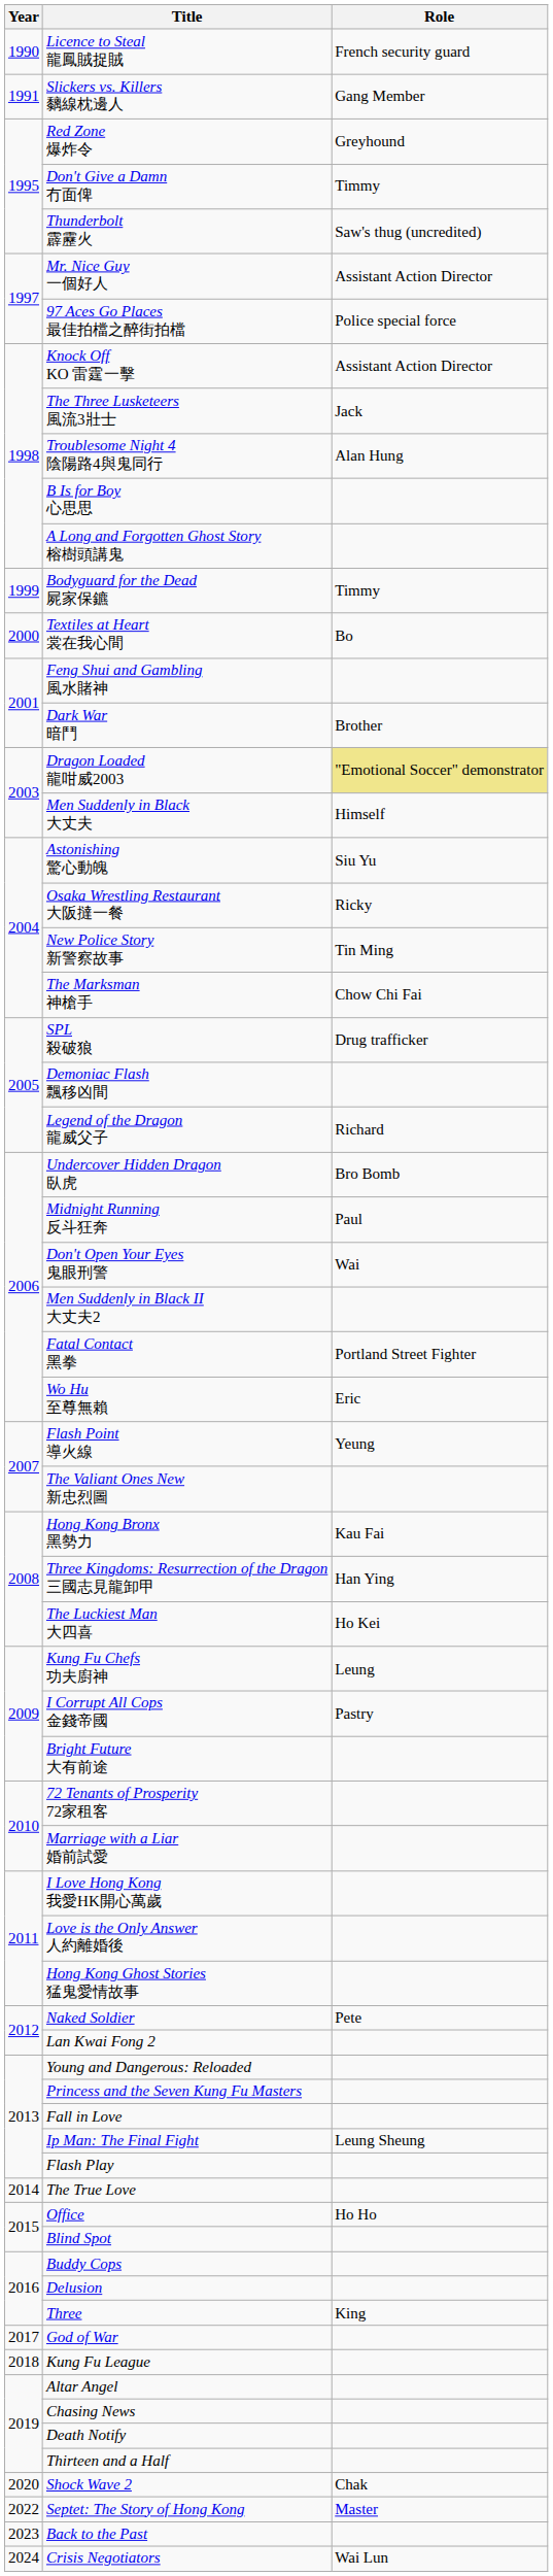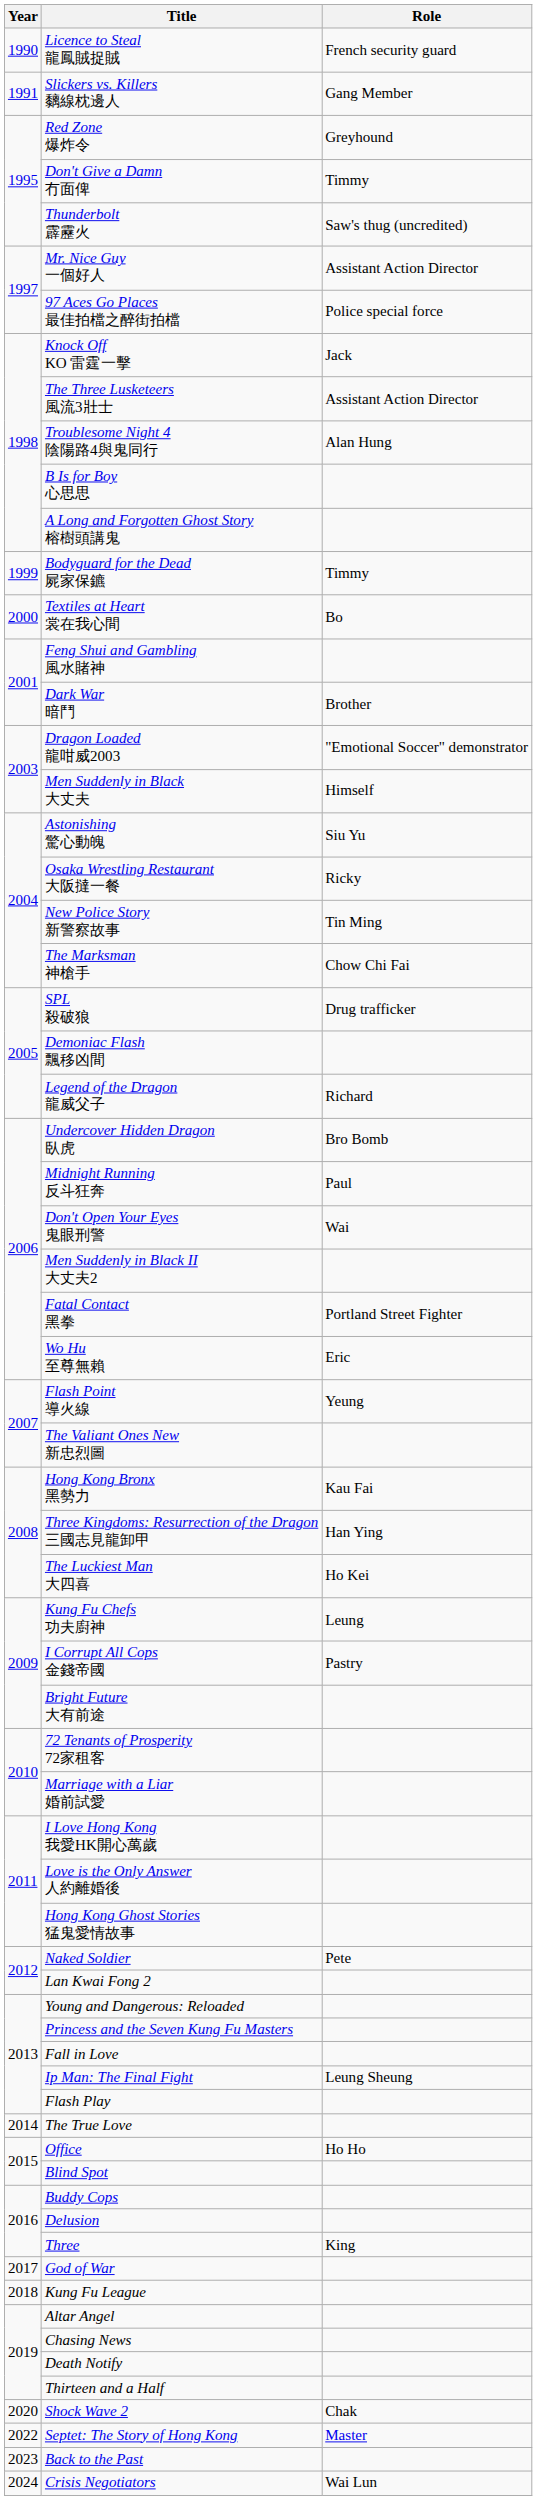Knock Off KO 雷霆一擊 | Role: Assistant Action Director -> Jack
The Three Lusketeers 風流3壯士 | Role: Jack -> Assistant Action Director
Dragon Loaded 龍咁威2003 | Role: khaki background -> no background
